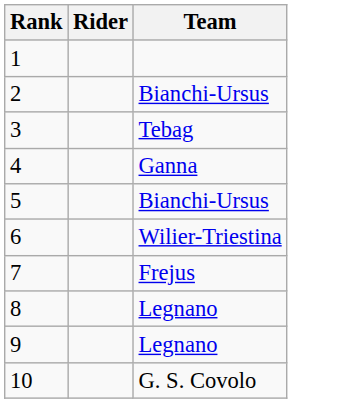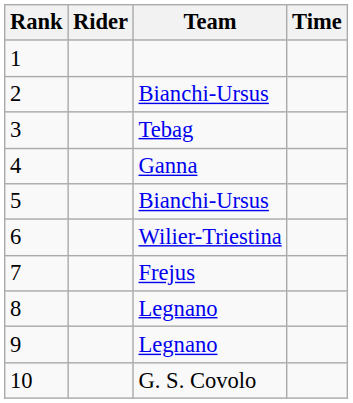+ column: Time
